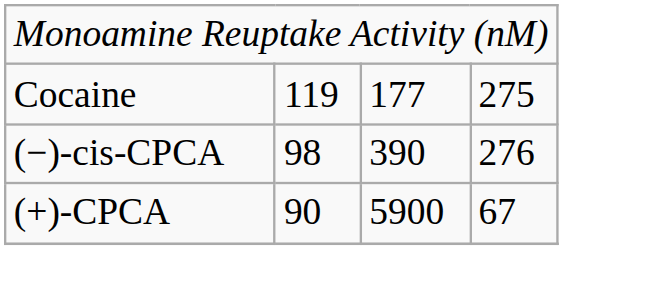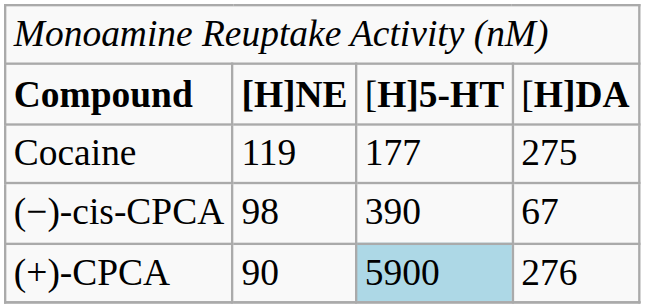+ row: Compound | [H]NE | [H]5-HT | [H]DA
(−)-cis-CPCA | column 4: 276 -> 67
(+)-CPCA | column 3: no background -> lightblue background
(+)-CPCA | column 4: 67 -> 276
